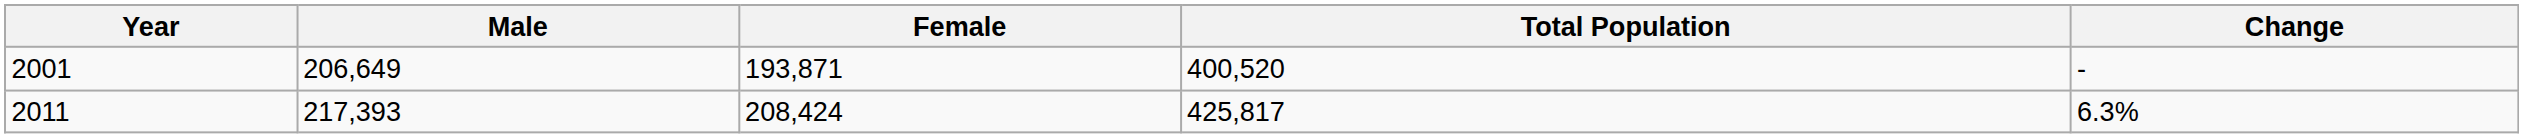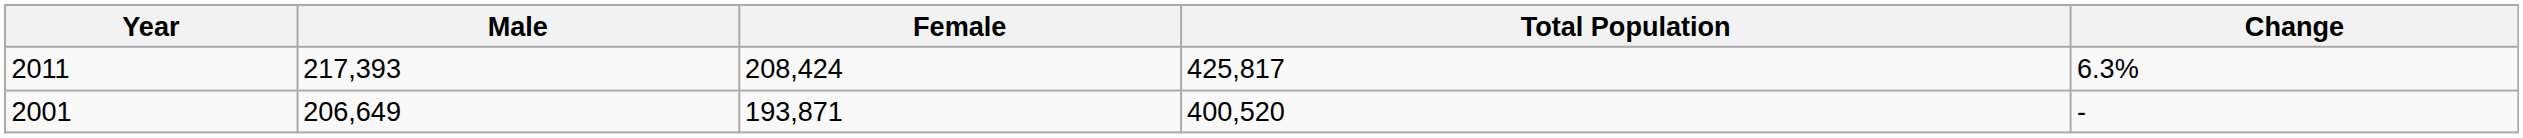rows swapped: 2001 <-> 2011
